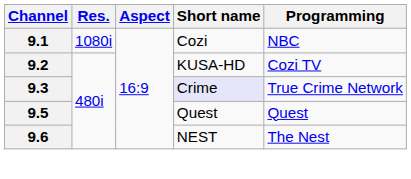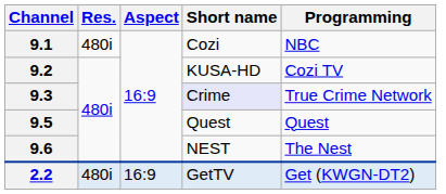9.1 | Res.: 1080i -> 480i
+ row: 2.2 | 480i | 16:9 | GetTV | Get (KWGN-DT2)
